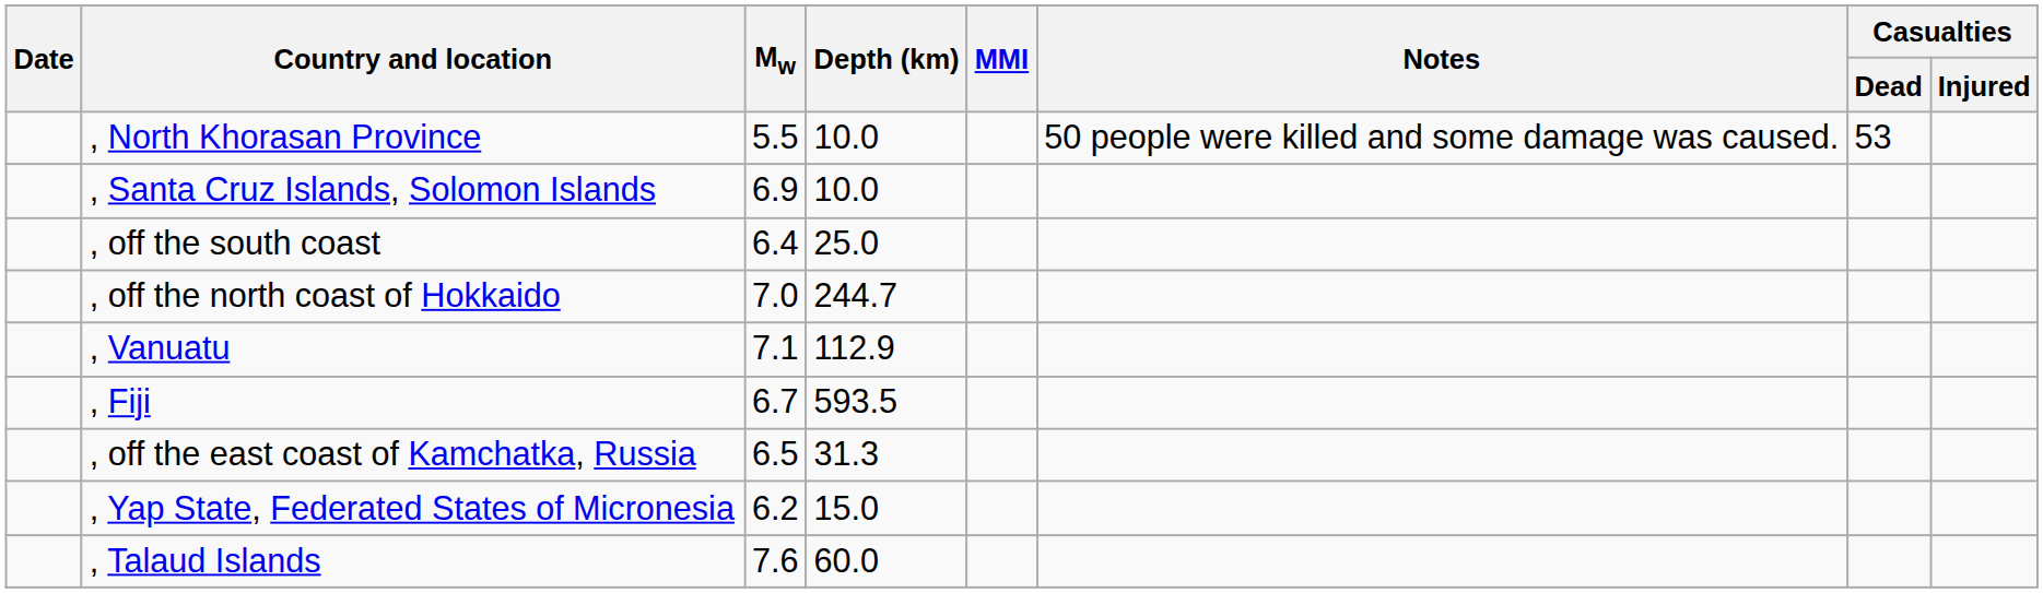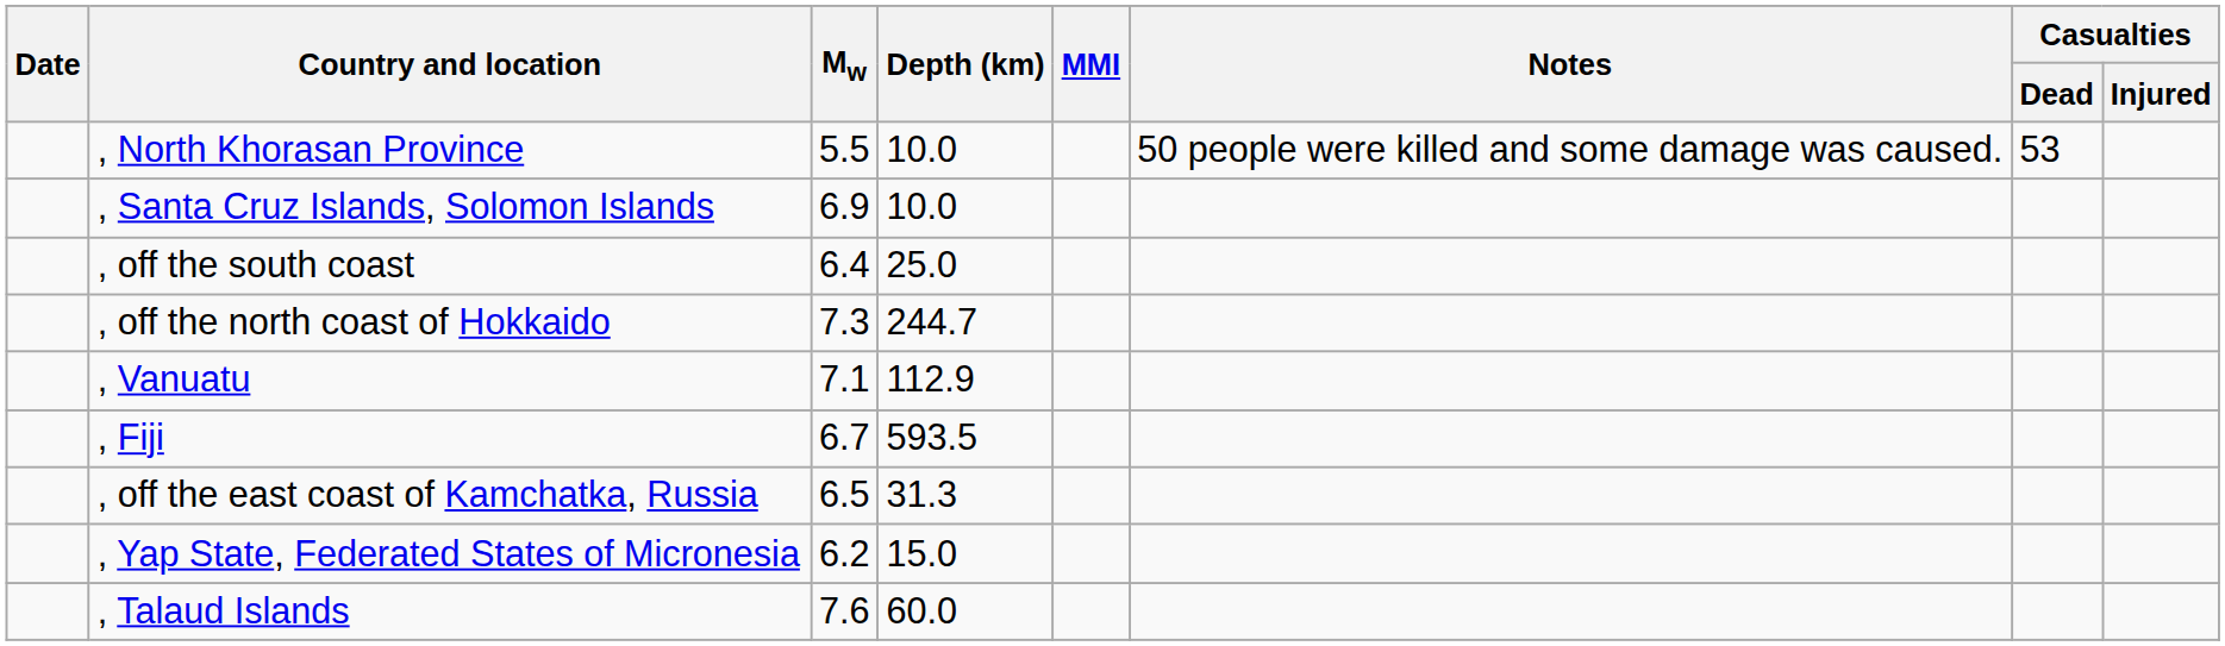, off the north coast of Hokkaido | Mw: 7.0 -> 7.3
